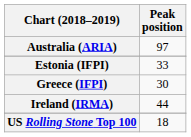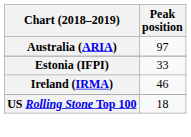- row: Greece (IFPI) | 30
Ireland (IRMA) | Peak position: 44 -> 46
